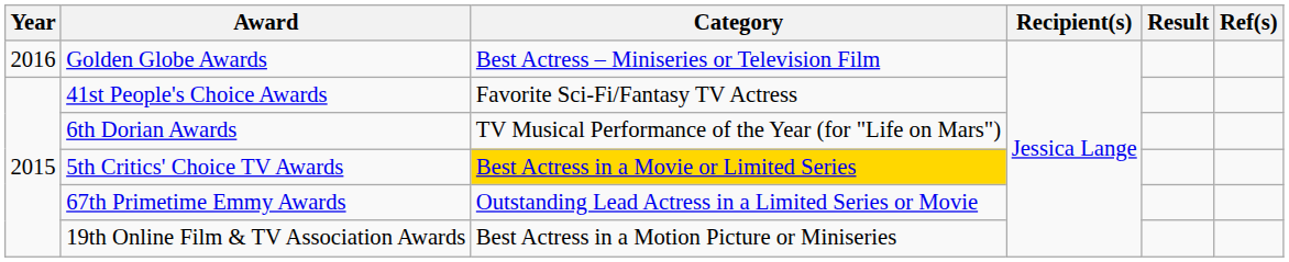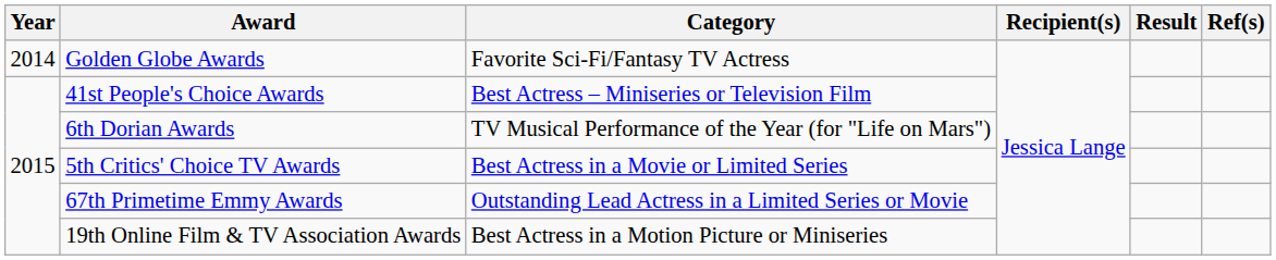Golden Globe Awards | Year: 2016 -> 2014
Golden Globe Awards | Category: Best Actress – Miniseries or Television Film -> Favorite Sci-Fi/Fantasy TV Actress
41st People's Choice Awards | Category: Favorite Sci-Fi/Fantasy TV Actress -> Best Actress – Miniseries or Television Film
5th Critics' Choice TV Awards | Category: gold background -> no background
